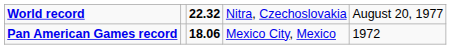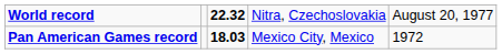Pan American Games record | column 3: 18.06 -> 18.03
